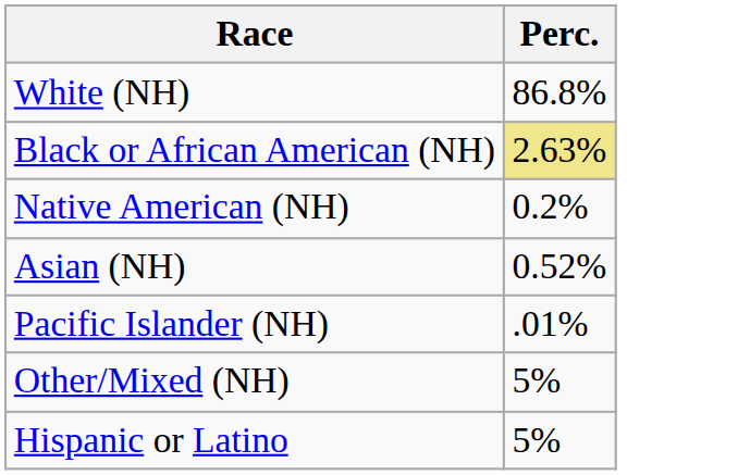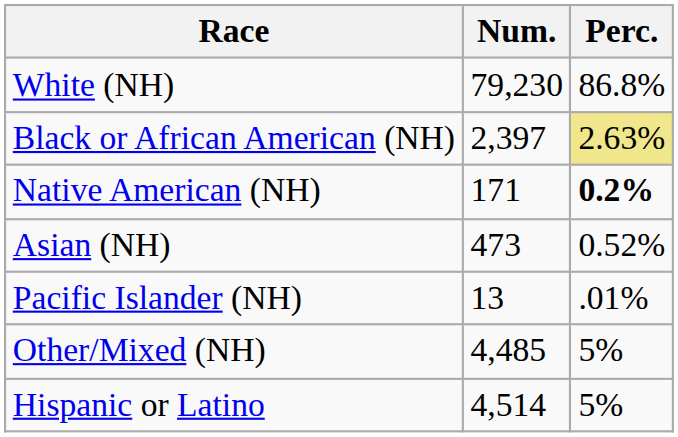+ column: Num. | 79,230 | 2,397 | 171 | 473 | 13 | 4,485 | 4,514
Native American (NH) | Perc.: normal -> bold
